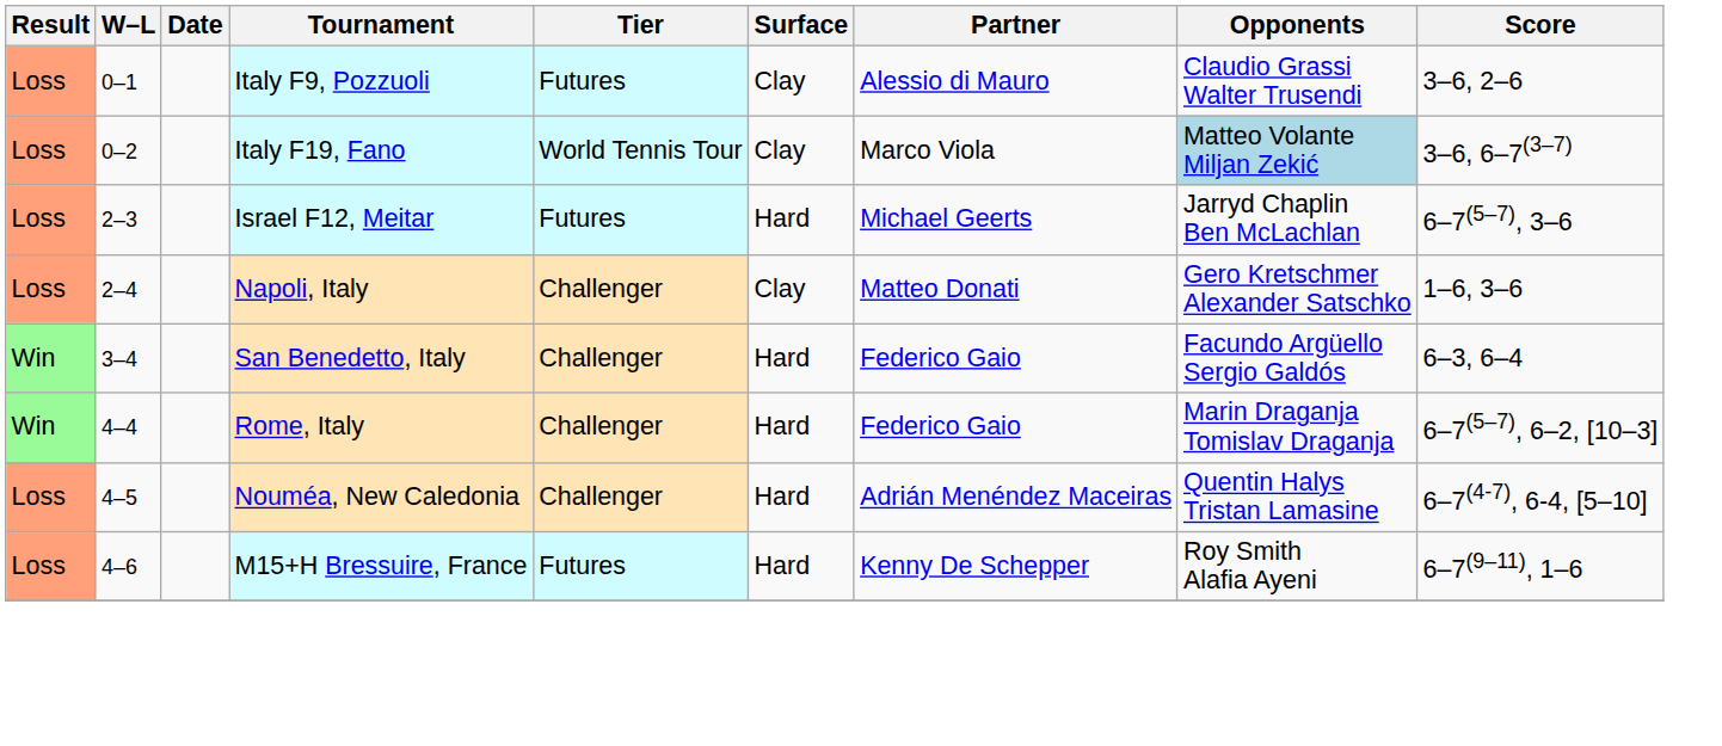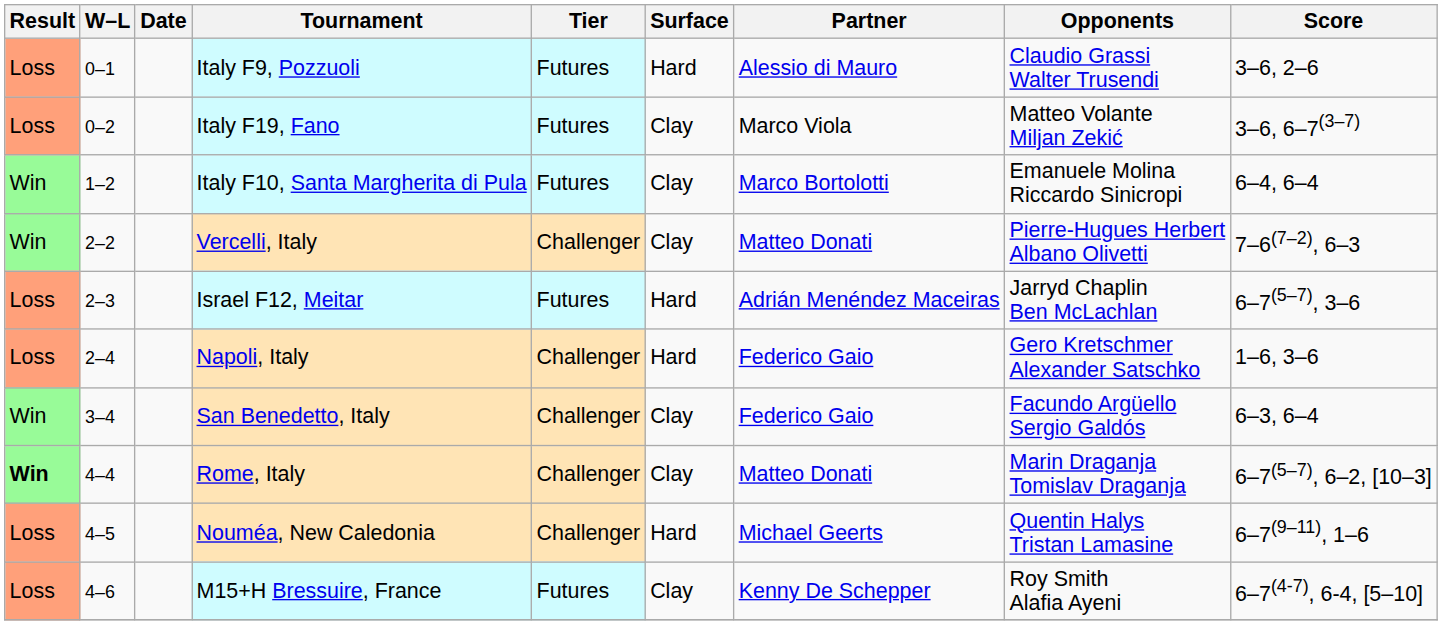Italy F9, Pozzuoli | Surface: Clay -> Hard
Italy F19, Fano | Tier: World Tennis Tour -> Futures
Italy F19, Fano | Opponents: lightblue background -> no background
+ row: Win | 1–2 | Italy F10, Santa Margherita di Pula | Futures | Clay | Marco Bortolotti | Emanuele Molina Riccardo Sinicropi | 6–4, 6–4
+ row: Win | 2–2 | Vercelli, Italy | Challenger | Clay | Matteo Donati | Pierre-Hugues Herbert Albano Olivetti | 7–6(7–2), 6–3
Israel F12, Meitar | Partner: Michael Geerts -> Adrián Menéndez Maceiras
Napoli, Italy | Surface: Clay -> Hard
Napoli, Italy | Partner: Matteo Donati -> Federico Gaio
San Benedetto, Italy | Surface: Hard -> Clay
Rome, Italy | Result: normal -> bold
Rome, Italy | Surface: Hard -> Clay
Rome, Italy | Partner: Federico Gaio -> Matteo Donati
Nouméa, New Caledonia | Partner: Adrián Menéndez Maceiras -> Michael Geerts
Nouméa, New Caledonia | Score: 6–7(4-7), 6-4, [5–10] -> 6–7(9–11), 1–6
M15+H Bressuire, France | Surface: Hard -> Clay
M15+H Bressuire, France | Score: 6–7(9–11), 1–6 -> 6–7(4-7), 6-4, [5–10]
